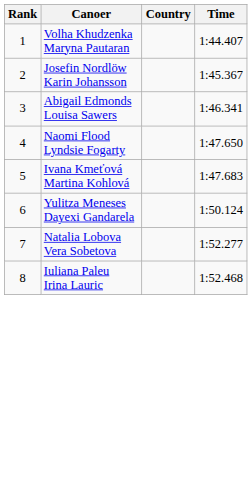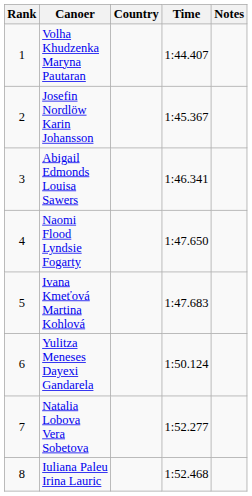+ column: Notes
